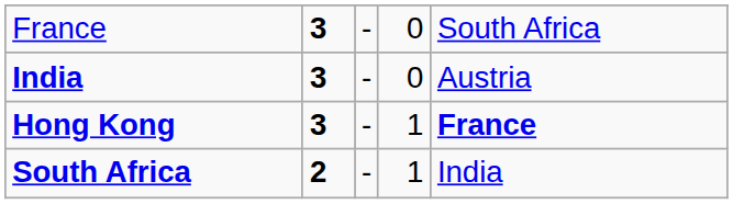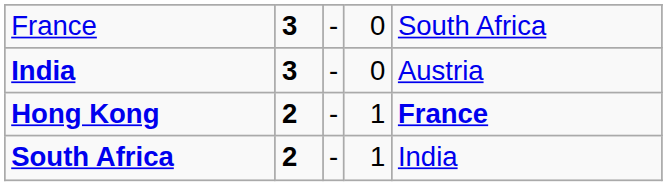Hong Kong | column 2: 3 -> 2
